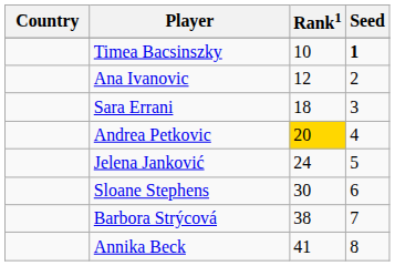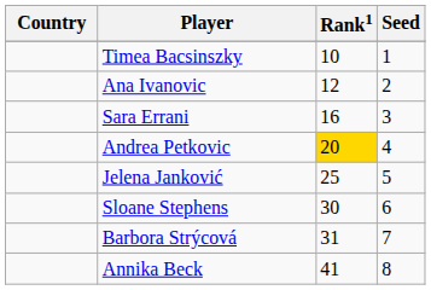Timea Bacsinszky | Seed: bold -> normal
Sara Errani | Rank1: 18 -> 16
Jelena Janković | Rank1: 24 -> 25
Barbora Strýcová | Rank1: 38 -> 31
